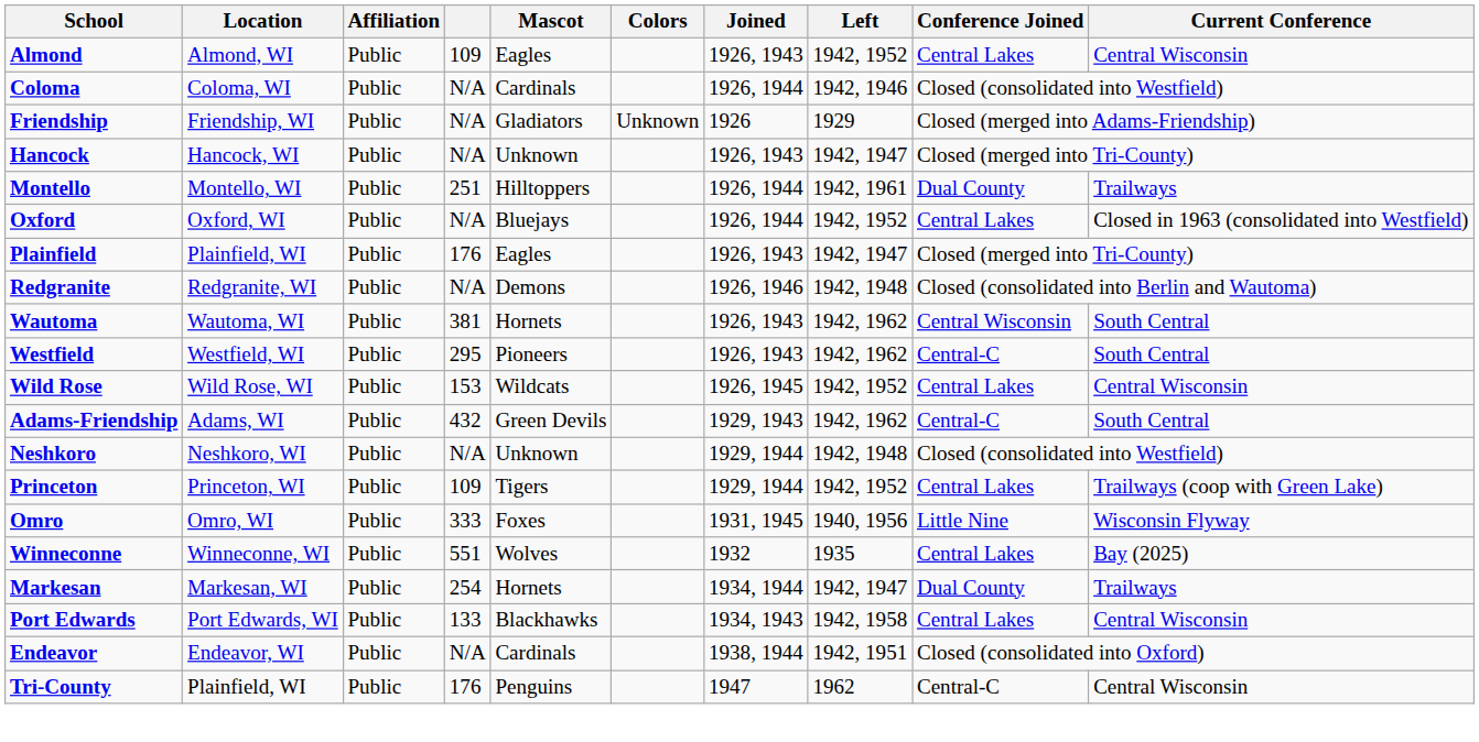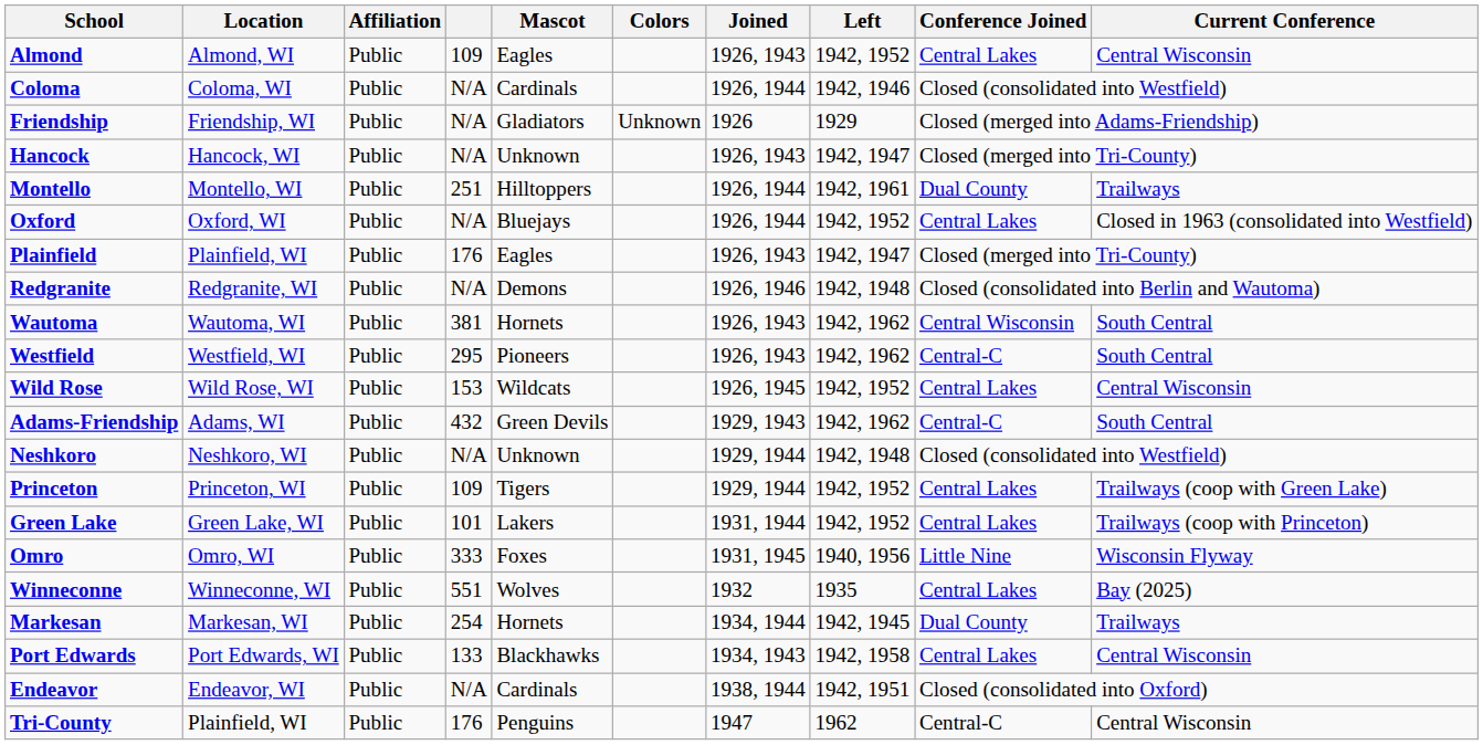+ row: Green Lake | Green Lake, WI | Public | 101 | Lakers | 1931, 1944 | 1942, 1952 | Central Lakes | Trailways (coop with Princeton)
Markesan | Left: 1942, 1947 -> 1942, 1945
